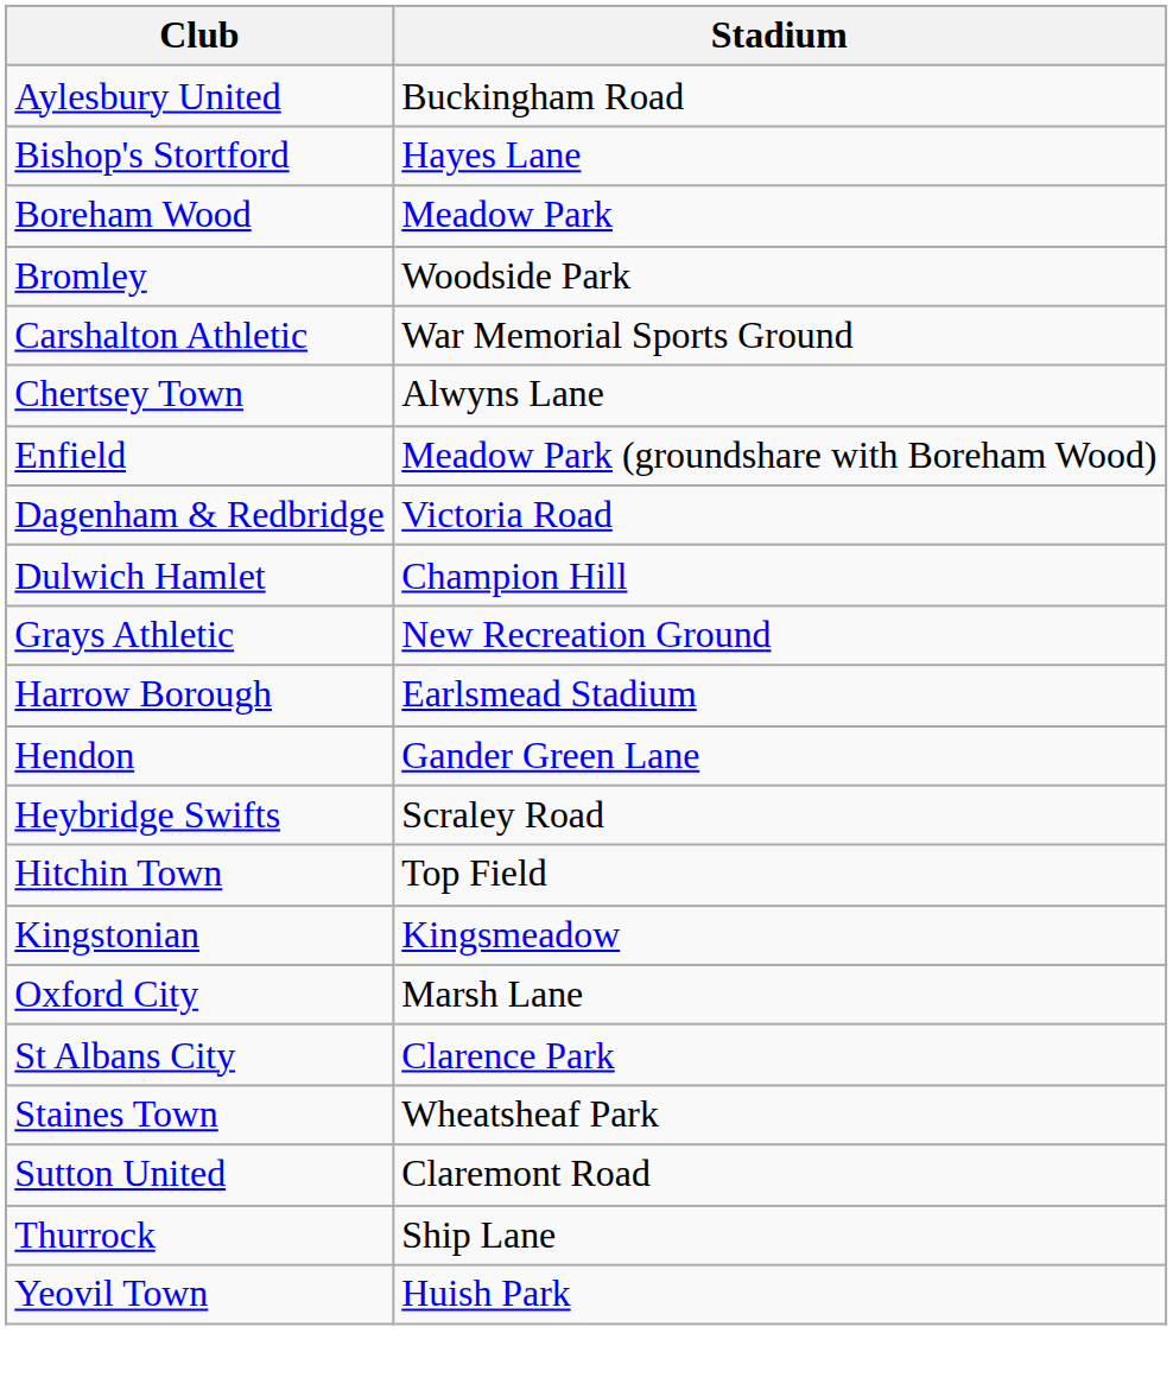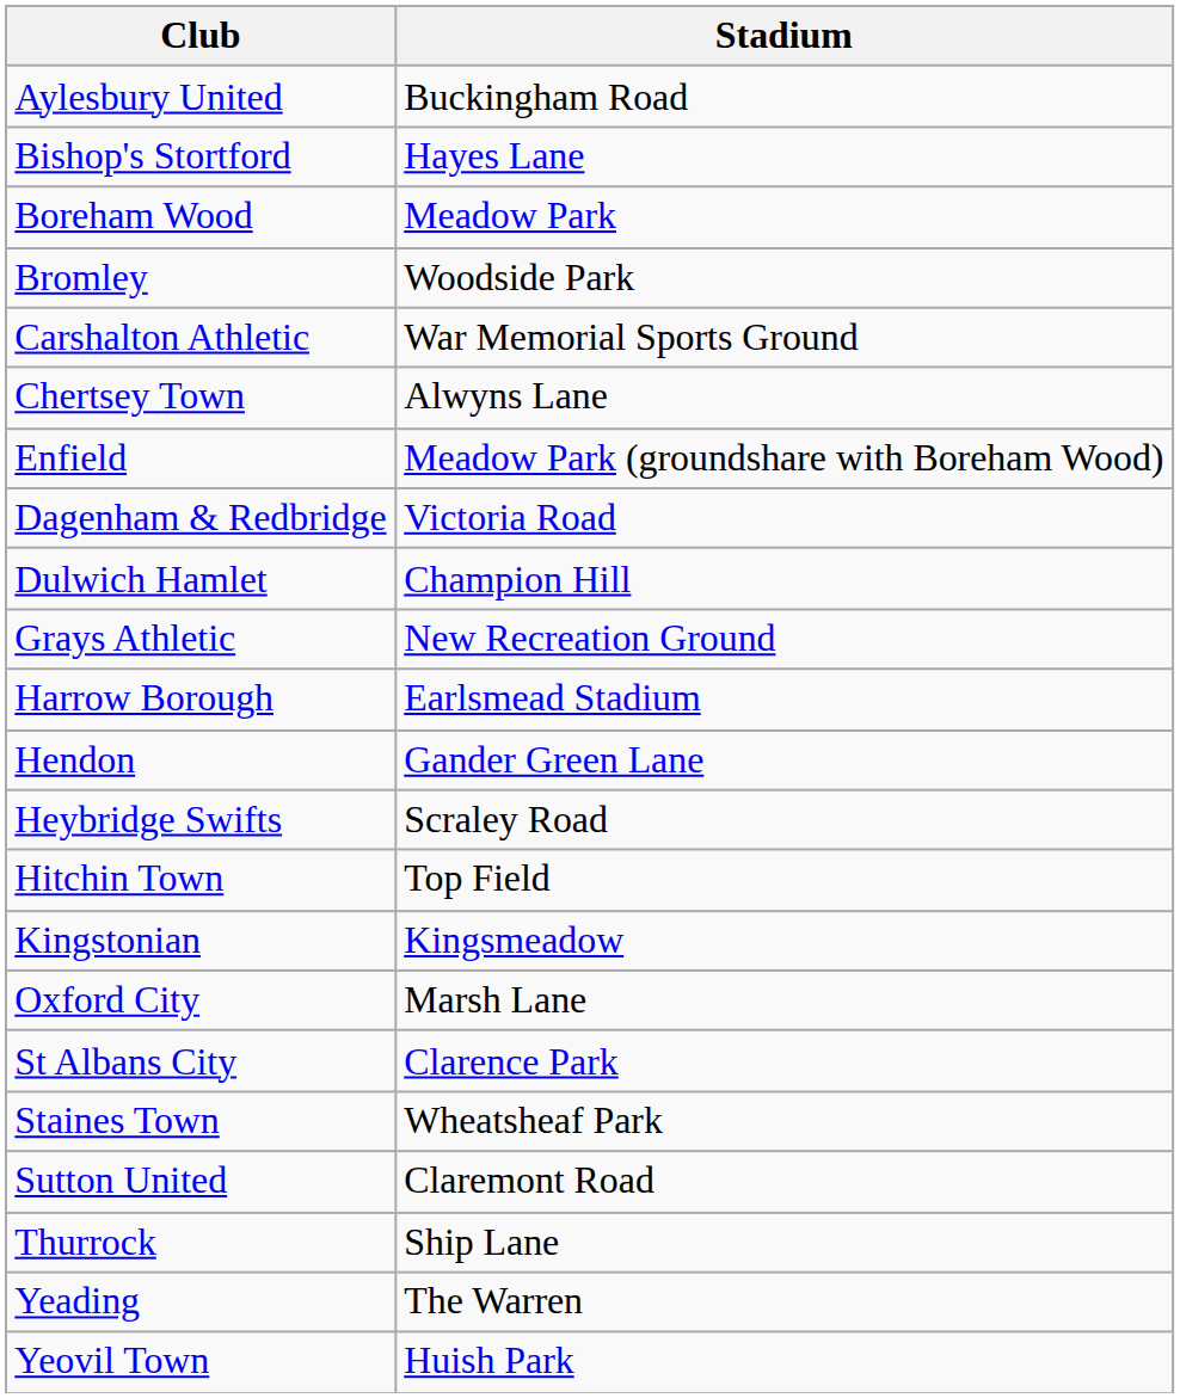+ row: Yeading | The Warren
